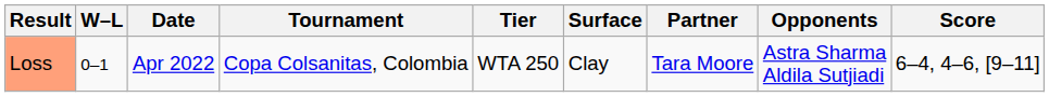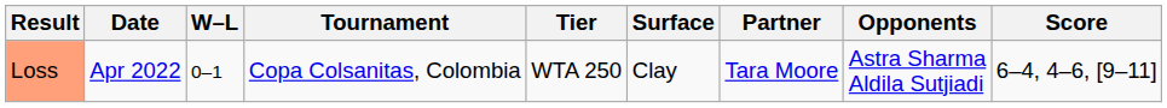columns swapped: W–L <-> Date
